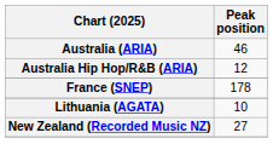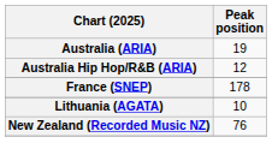Australia (ARIA) | Peak position: 46 -> 19
New Zealand (Recorded Music NZ) | Peak position: 27 -> 76
